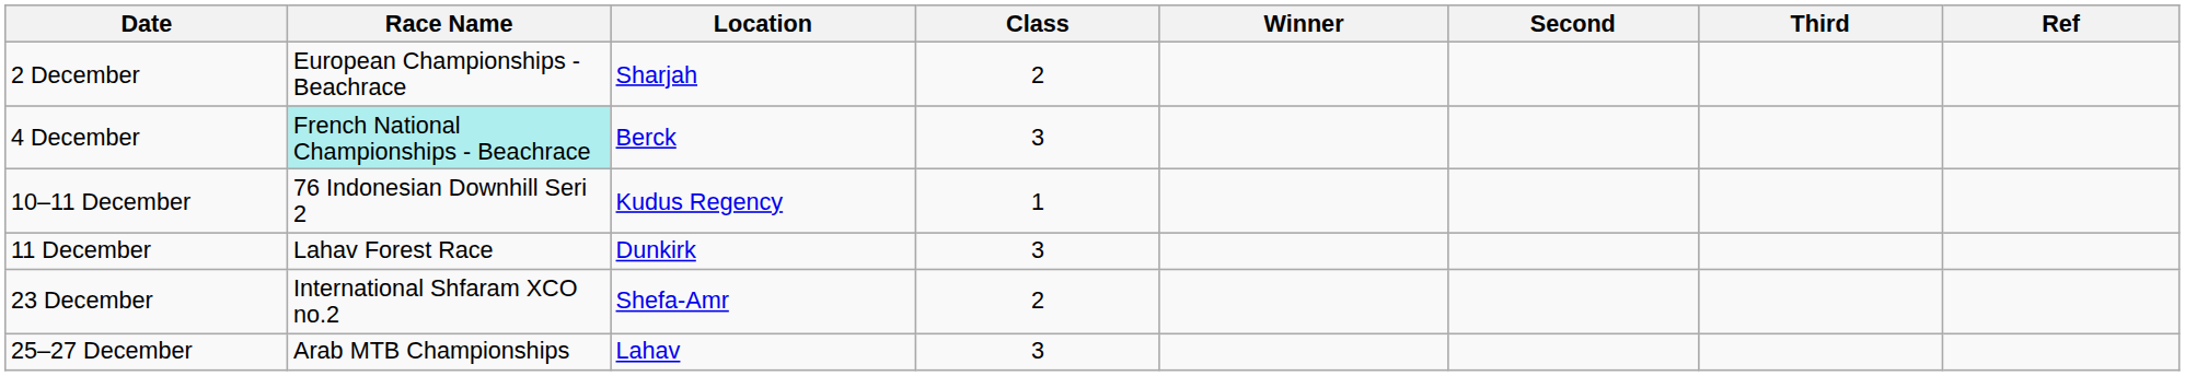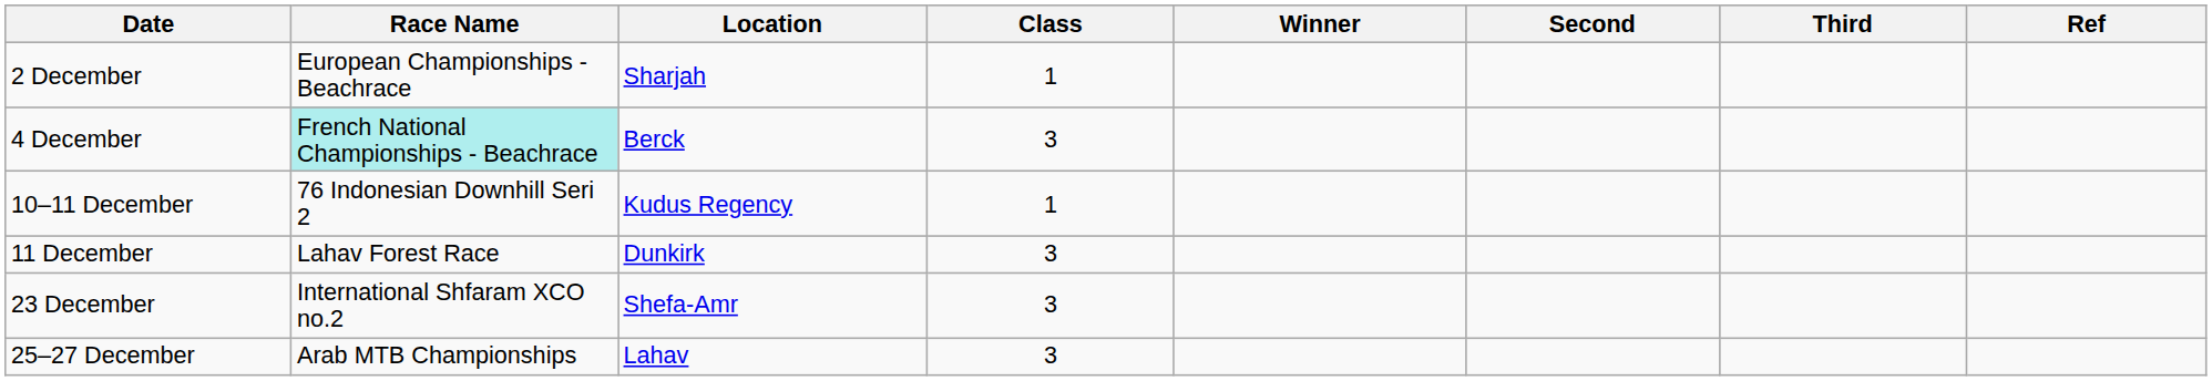2 December | Class: 2 -> 1
23 December | Class: 2 -> 3
